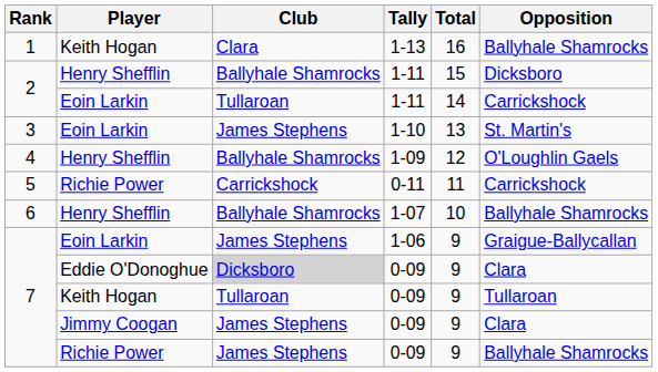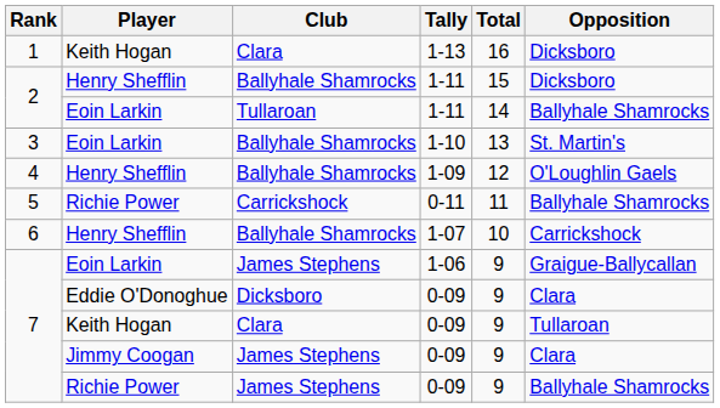1-13 | Opposition: Ballyhale Shamrocks -> Dicksboro
Eoin Larkin / 1-11 | Opposition: Carrickshock -> Ballyhale Shamrocks
1-10 | Club: James Stephens -> Ballyhale Shamrocks
0-11 | Opposition: Carrickshock -> Ballyhale Shamrocks
1-07 | Opposition: Ballyhale Shamrocks -> Carrickshock
Eddie O'Donoghue / 0-09 | Club: lightgrey background -> no background
Keith Hogan / 0-09 | Club: Tullaroan -> Clara
